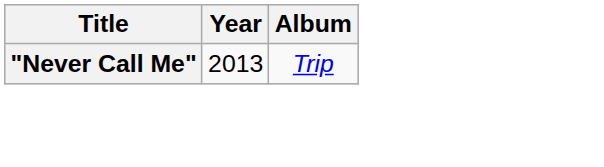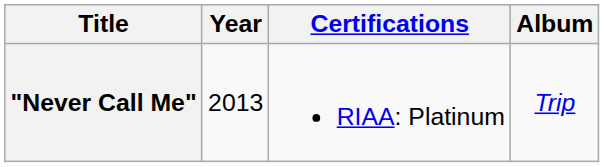+ column: Certifications | RIAA: Platinum
